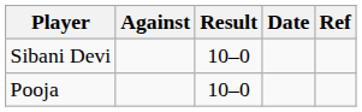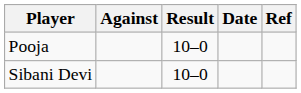rows swapped: Pooja <-> Sibani Devi
